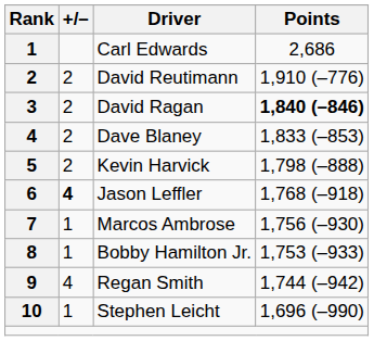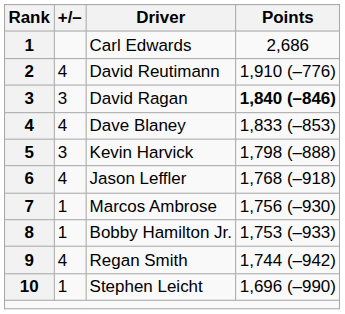David Reutimann | +/–: 2 -> 4
David Ragan | +/–: 2 -> 3
Dave Blaney | +/–: 2 -> 4
Kevin Harvick | +/–: 2 -> 3
Jason Leffler | +/–: bold -> normal
